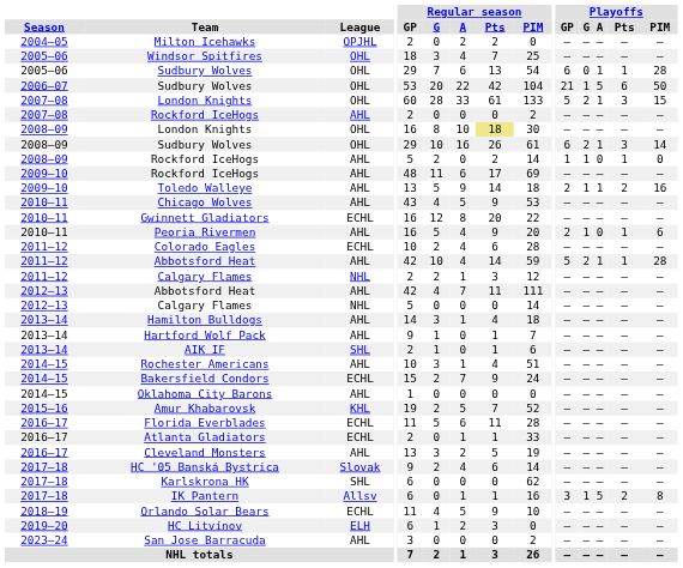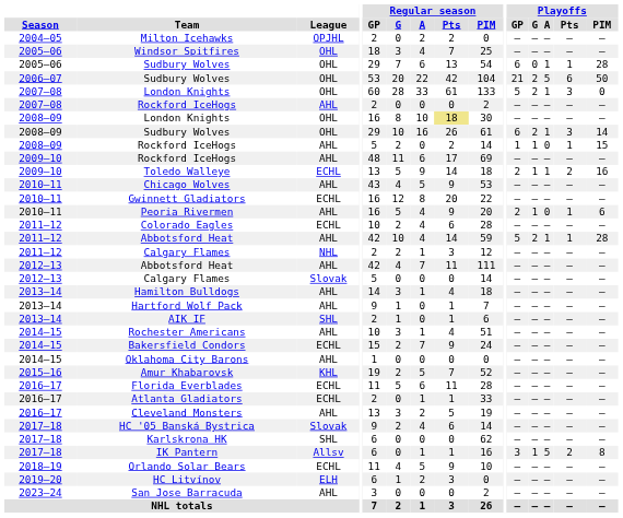2006–07 / Sudbury Wolves | Playoffs / G: 1 -> 2
2007–08 / London Knights | Playoffs / PIM: 15 -> 0
2008–09 / Rockford IceHogs | Playoffs / PIM: 0 -> 15
Toledo Walleye | League: AHL -> ECHL
2012–13 / Calgary Flames | League: NHL -> Slovak
